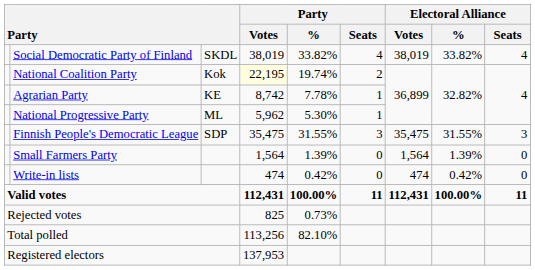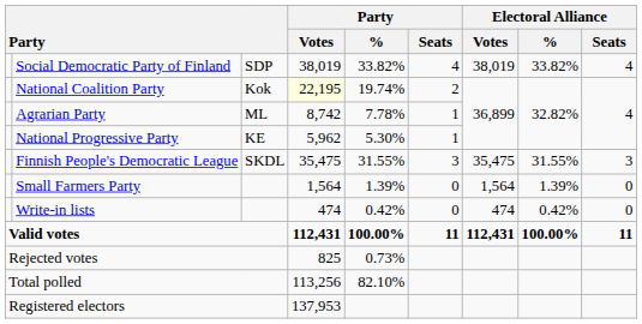Social Democratic Party of Finland | column 3: SKDL -> SDP
Agrarian Party | column 3: KE -> ML
National Progressive Party | column 3: ML -> KE
Finnish People's Democratic League | column 3: SDP -> SKDL
